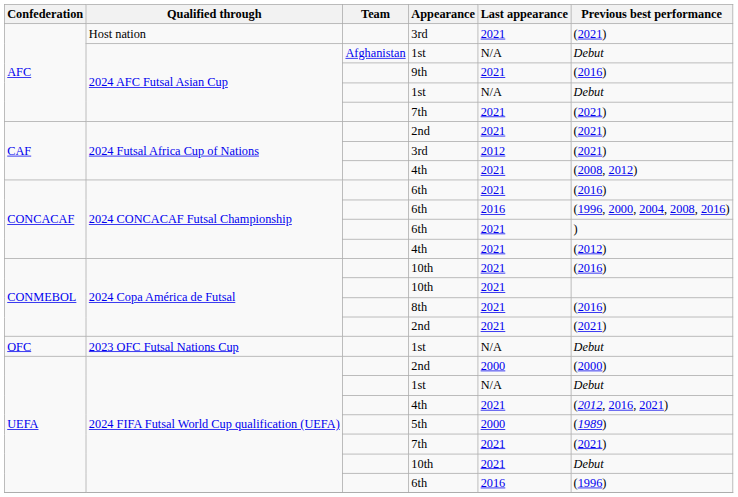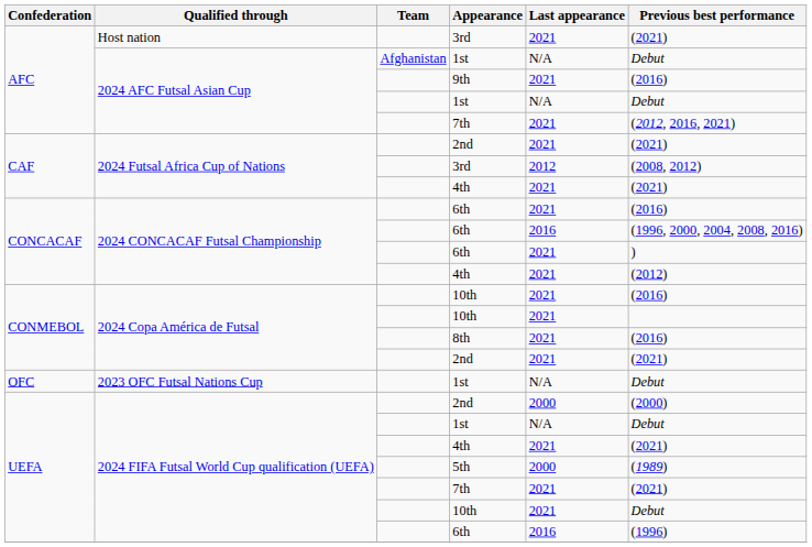2024 AFC Futsal Asian Cup / 7th | Previous best performance: (2021) -> (2012, 2016, 2021)
2024 Futsal Africa Cup of Nations / 3rd | Previous best performance: (2021) -> (2008, 2012)
2024 Futsal Africa Cup of Nations / 4th | Previous best performance: (2008, 2012) -> (2021)
2024 FIFA Futsal World Cup qualification (UEFA) / 4th | Previous best performance: (2012, 2016, 2021) -> (2021)
